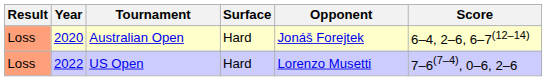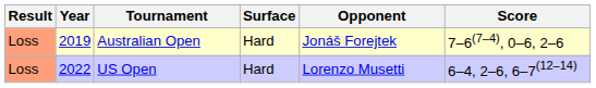Australian Open | Year: 2020 -> 2019
Australian Open | Score: 6–4, 2–6, 6–7(12–14) -> 7–6(7–4), 0–6, 2–6
US Open | Score: 7–6(7–4), 0–6, 2–6 -> 6–4, 2–6, 6–7(12–14)
